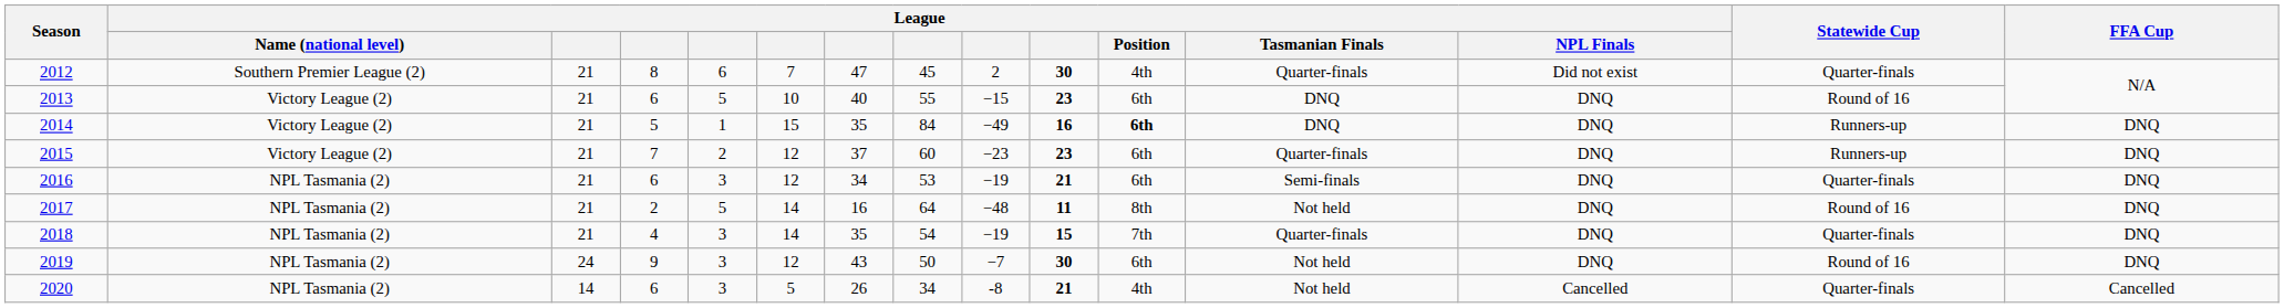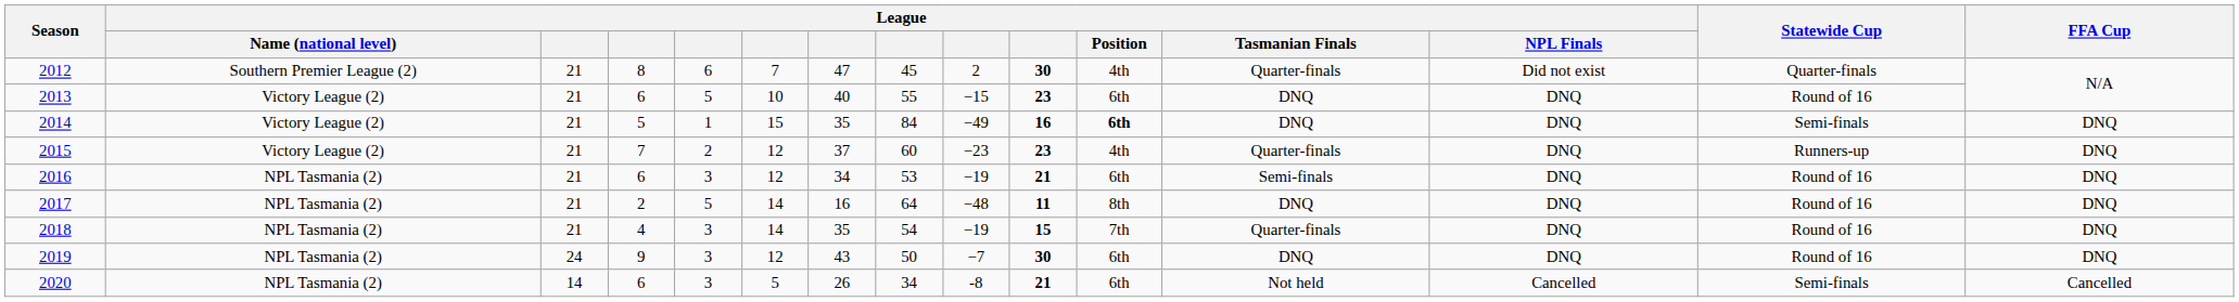2014 | Statewide Cup: Runners-up -> Semi-finals
2015 | League / Position: 6th -> 4th
2016 | Statewide Cup: Quarter-finals -> Round of 16
2017 | League / Tasmanian Finals: Not held -> DNQ
2018 | Statewide Cup: Quarter-finals -> Round of 16
2019 | League / Tasmanian Finals: Not held -> DNQ
2020 | League / Position: 4th -> 6th
2020 | Statewide Cup: Quarter-finals -> Semi-finals
